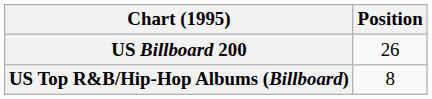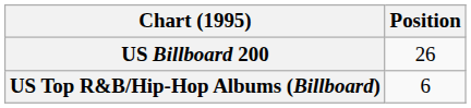US Top R&B/Hip-Hop Albums (Billboard) | Position: 8 -> 6
